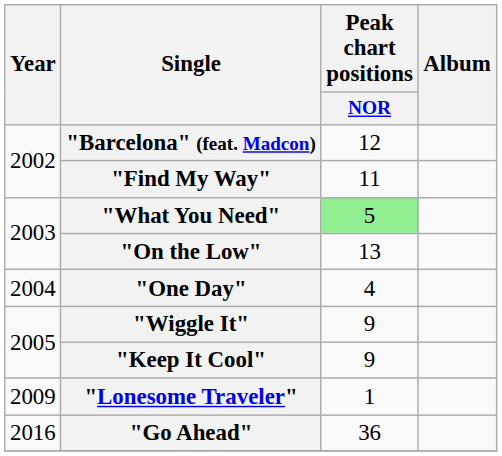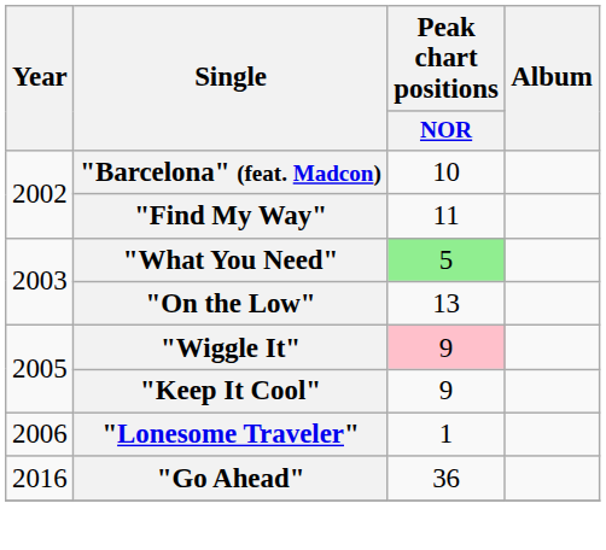"Barcelona" (feat. Madcon) | Peak chart positions / NOR: 12 -> 10
- row: 2004 | "One Day" | 4
"Wiggle It" | Peak chart positions / NOR: no background -> pink background
"Lonesome Traveler" | Year: 2009 -> 2006
